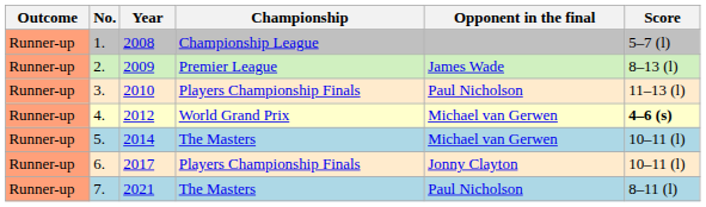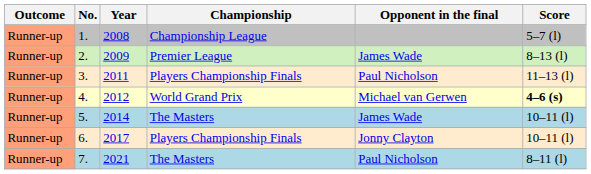3. | Year: 2010 -> 2011
5. | Opponent in the final: Michael van Gerwen -> James Wade
